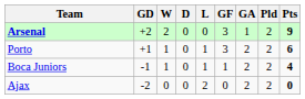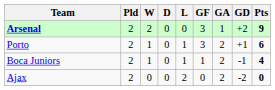columns swapped: Pld <-> GD
